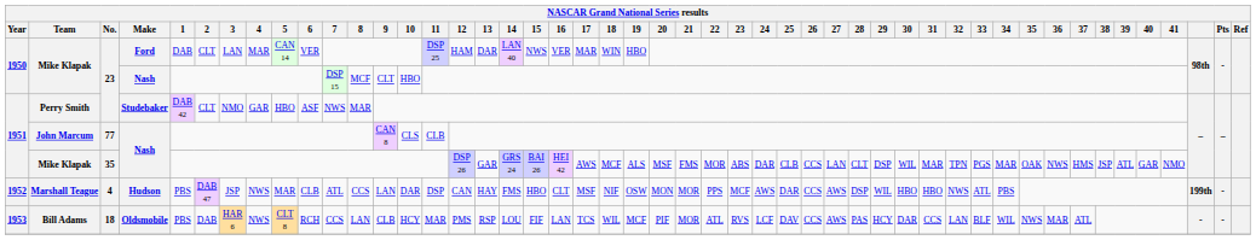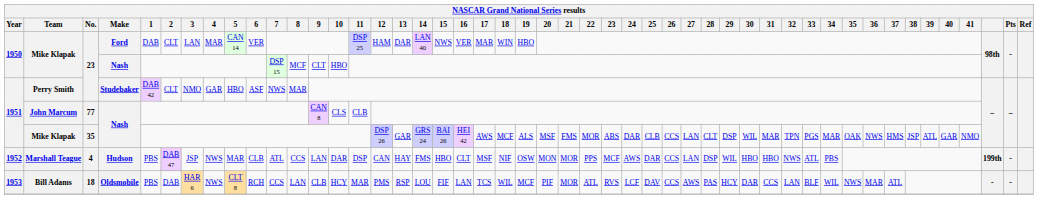Marshall Teague | 27: AWS -> LAN
